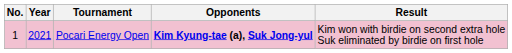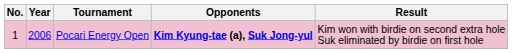Pocari Energy Open | Year: 2021 -> 2006
